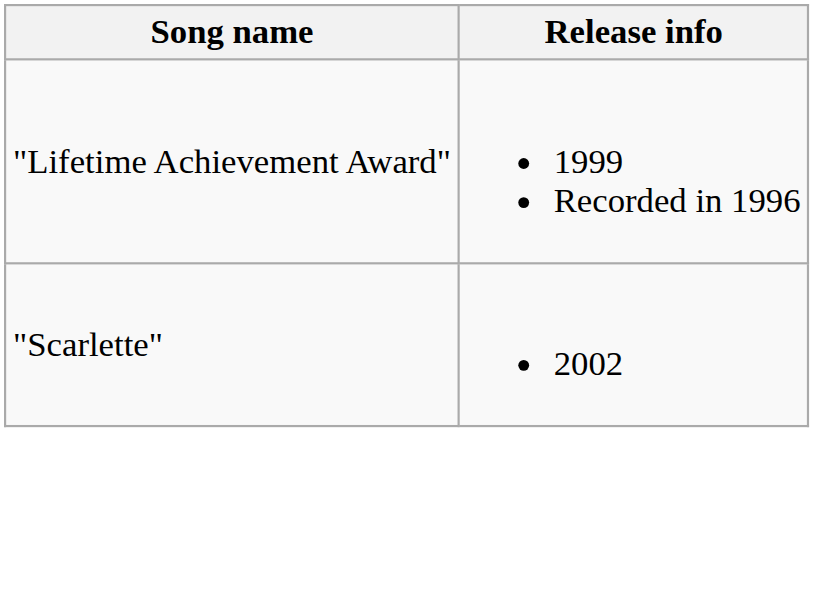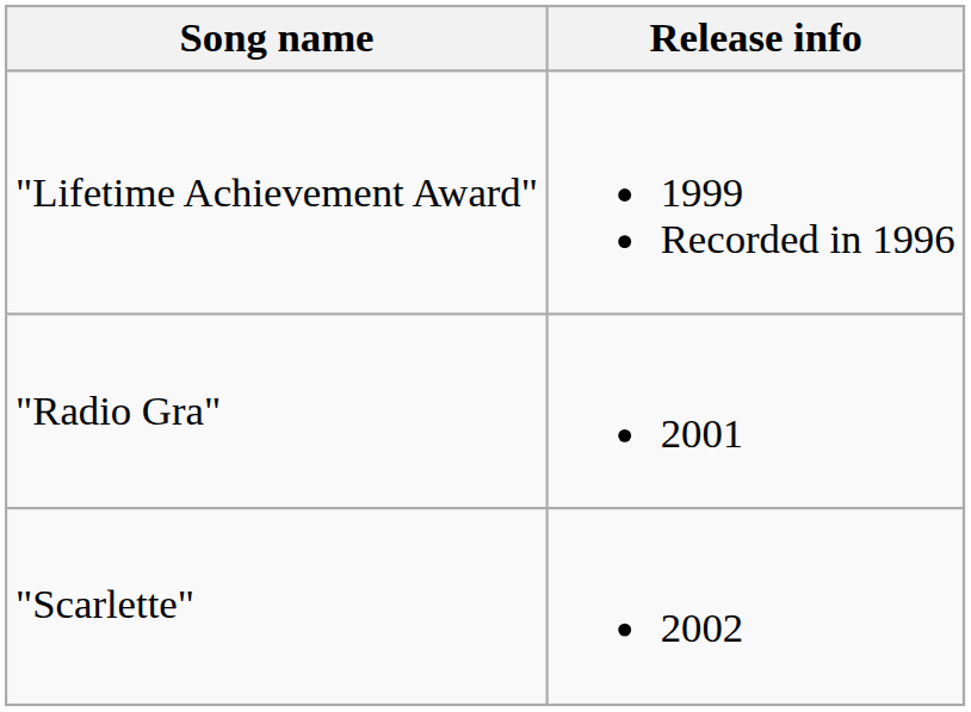+ row: "Radio Gra" | 2001
